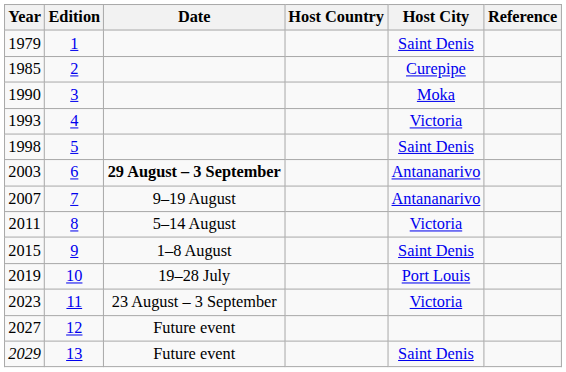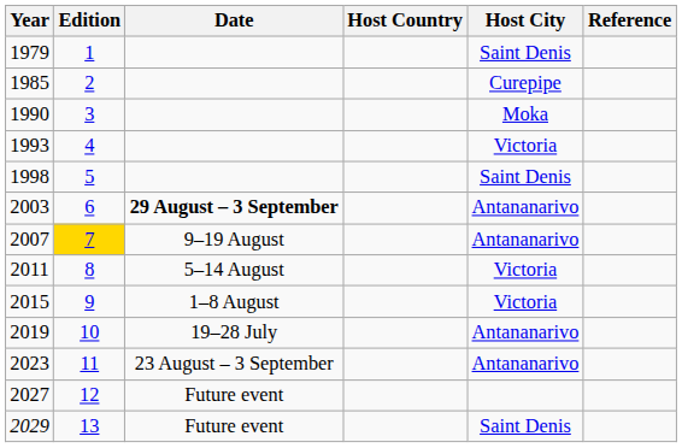2007 | Edition: no background -> gold background
2015 | Host City: Saint Denis -> Victoria
2019 | Host City: Port Louis -> Antananarivo
2023 | Host City: Victoria -> Antananarivo
